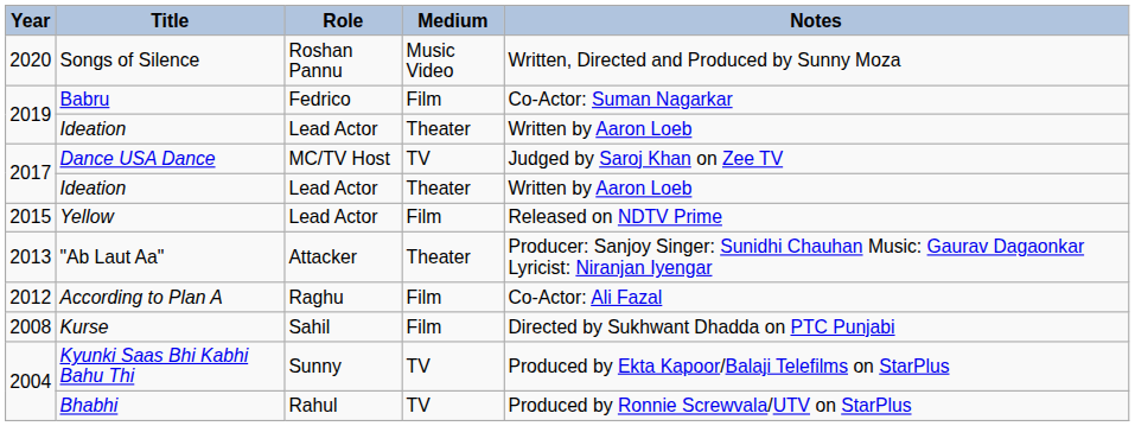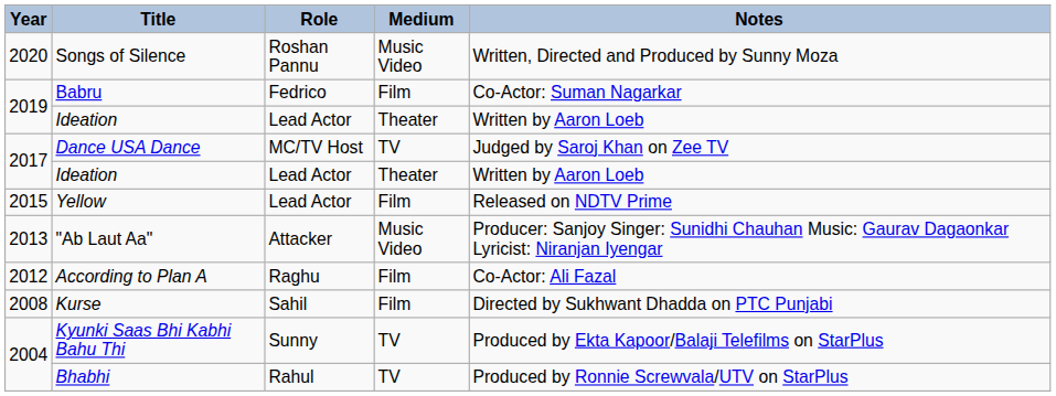"Ab Laut Aa" | Medium: Theater -> Music Video
